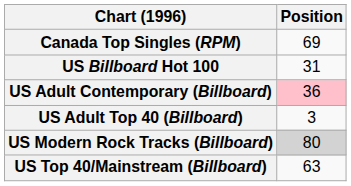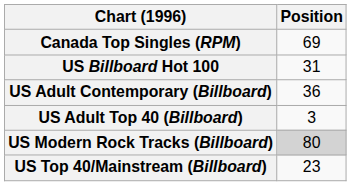US Adult Contemporary (Billboard) | Position: pink background -> no background
US Top 40/Mainstream (Billboard) | Position: 63 -> 23
